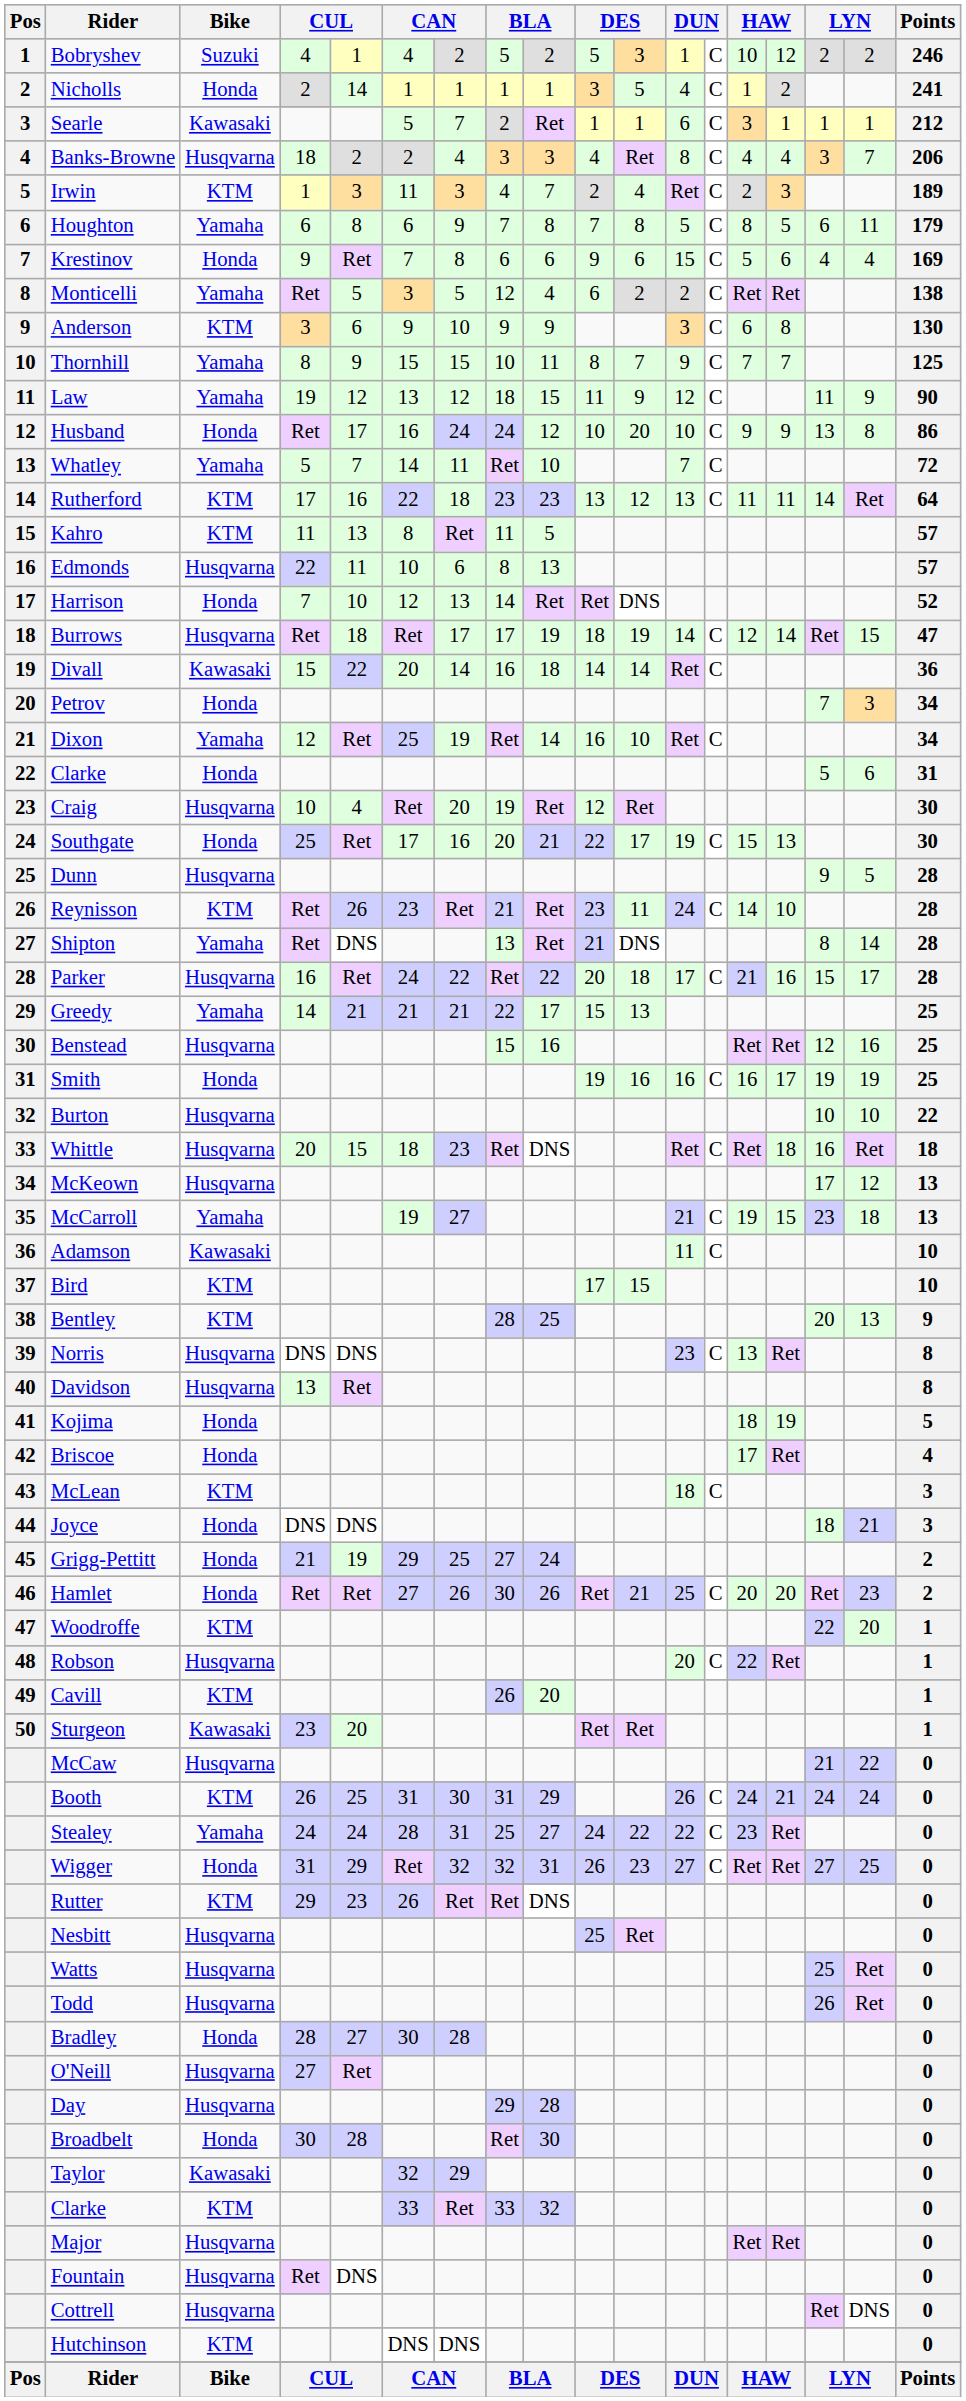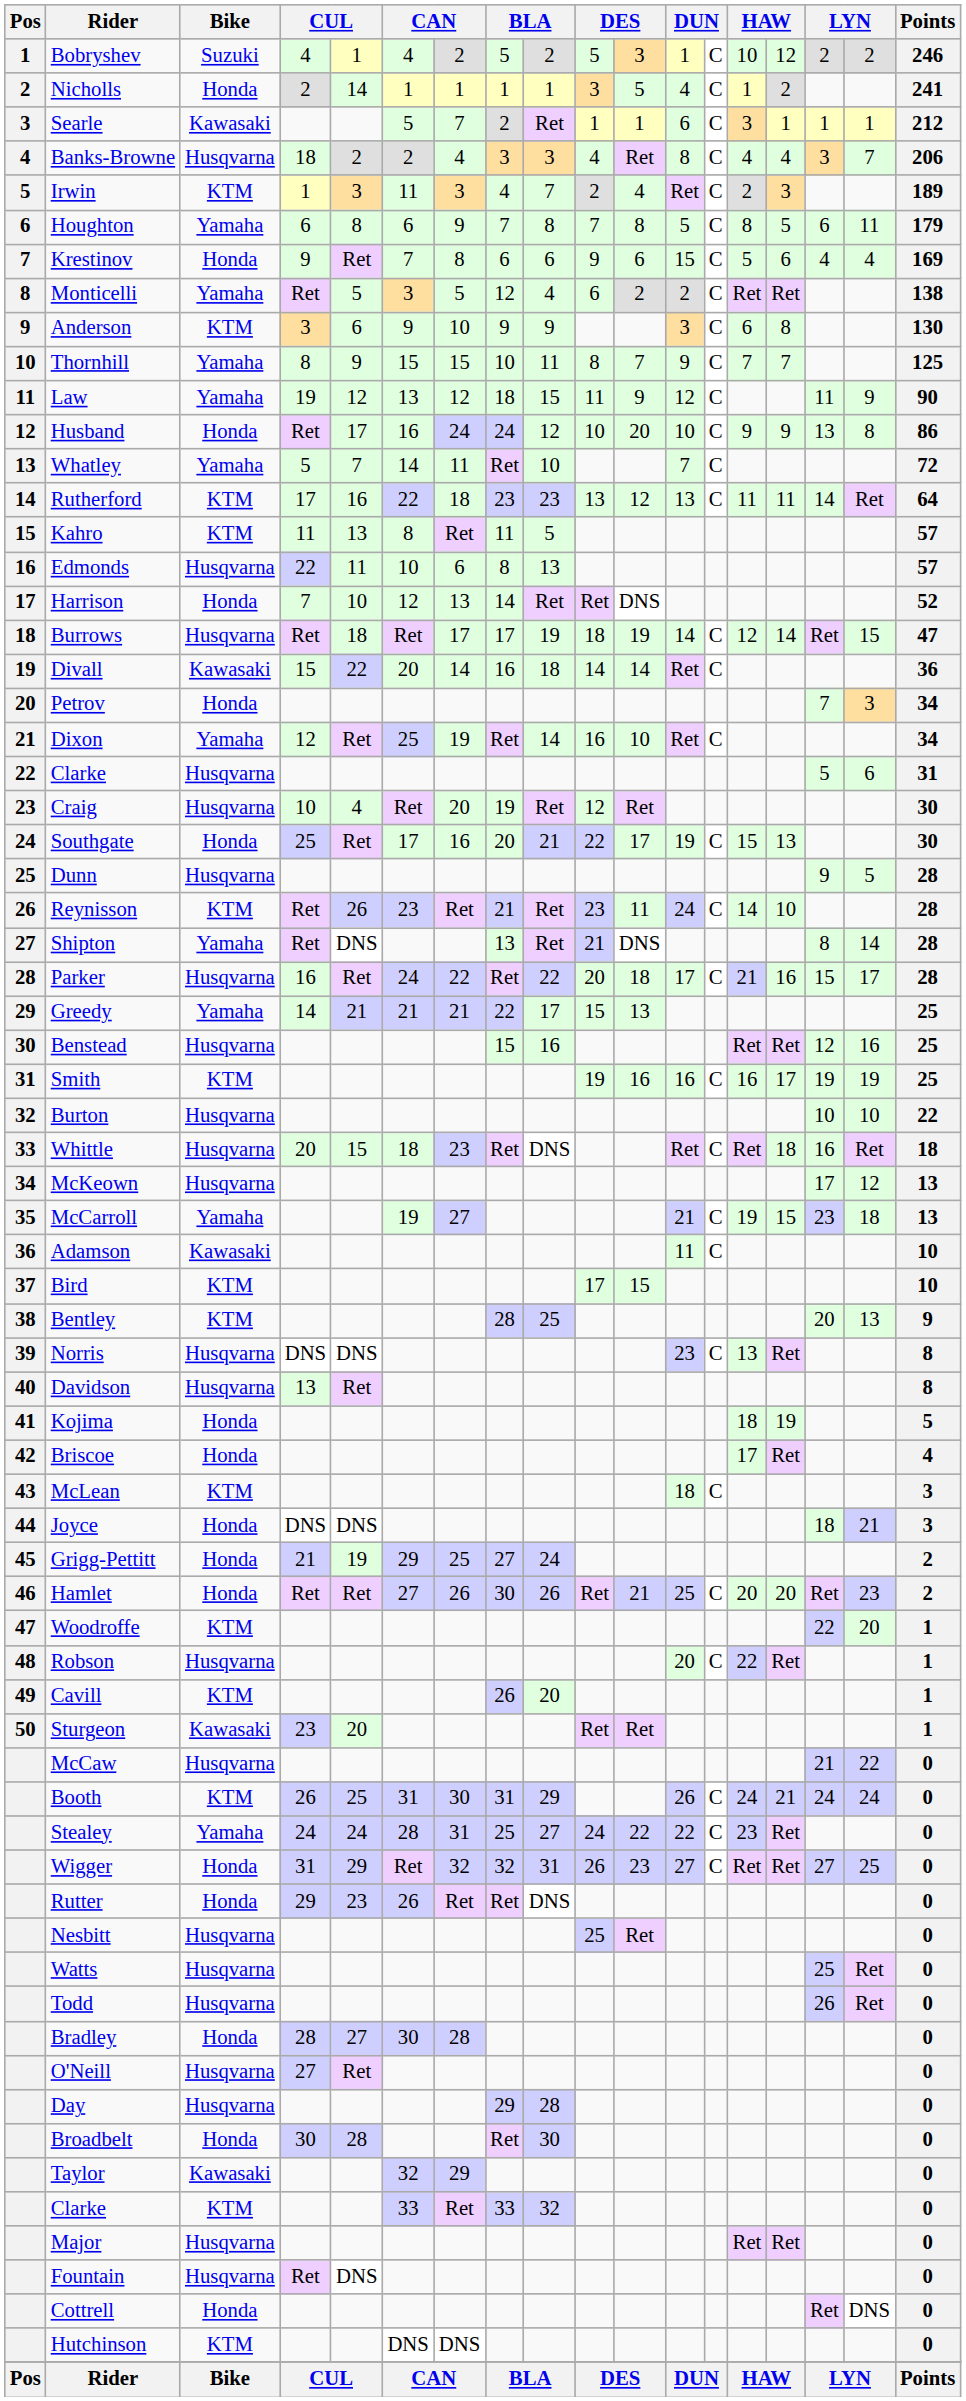22 / Clarke | Bike: Honda -> Husqvarna
Smith | Bike: Honda -> KTM
Rutter | Bike: KTM -> Honda
Cottrell | Bike: Husqvarna -> Honda
